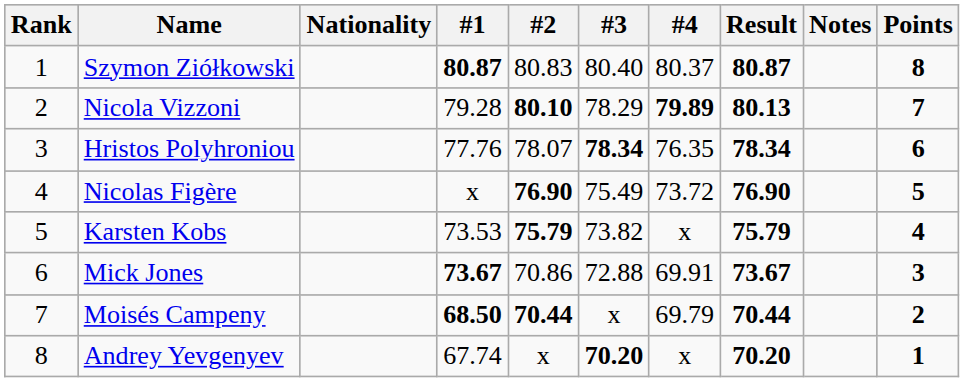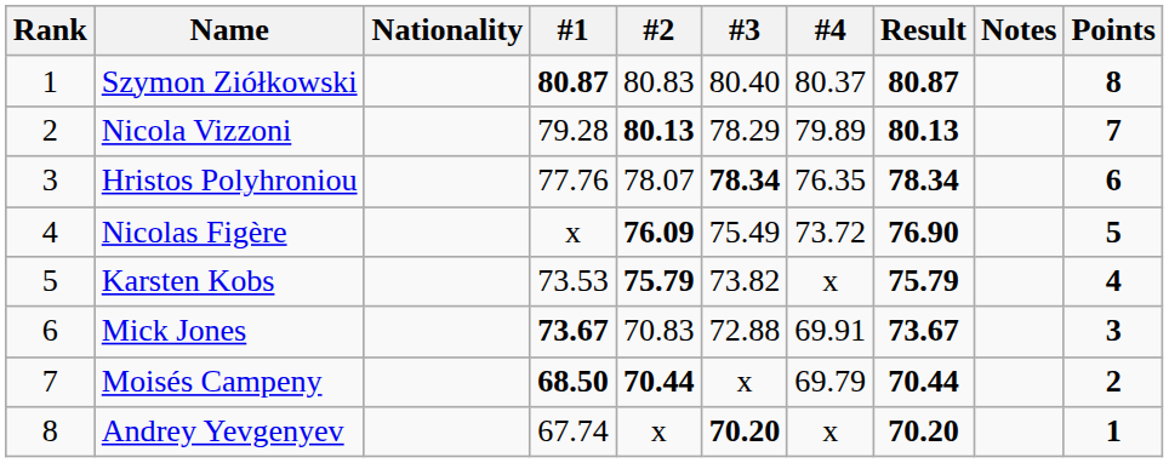Nicola Vizzoni | #2: 80.10 -> 80.13
Nicola Vizzoni | #4: bold -> normal
Nicolas Figère | #2: 76.90 -> 76.09
Mick Jones | #2: 70.86 -> 70.83
